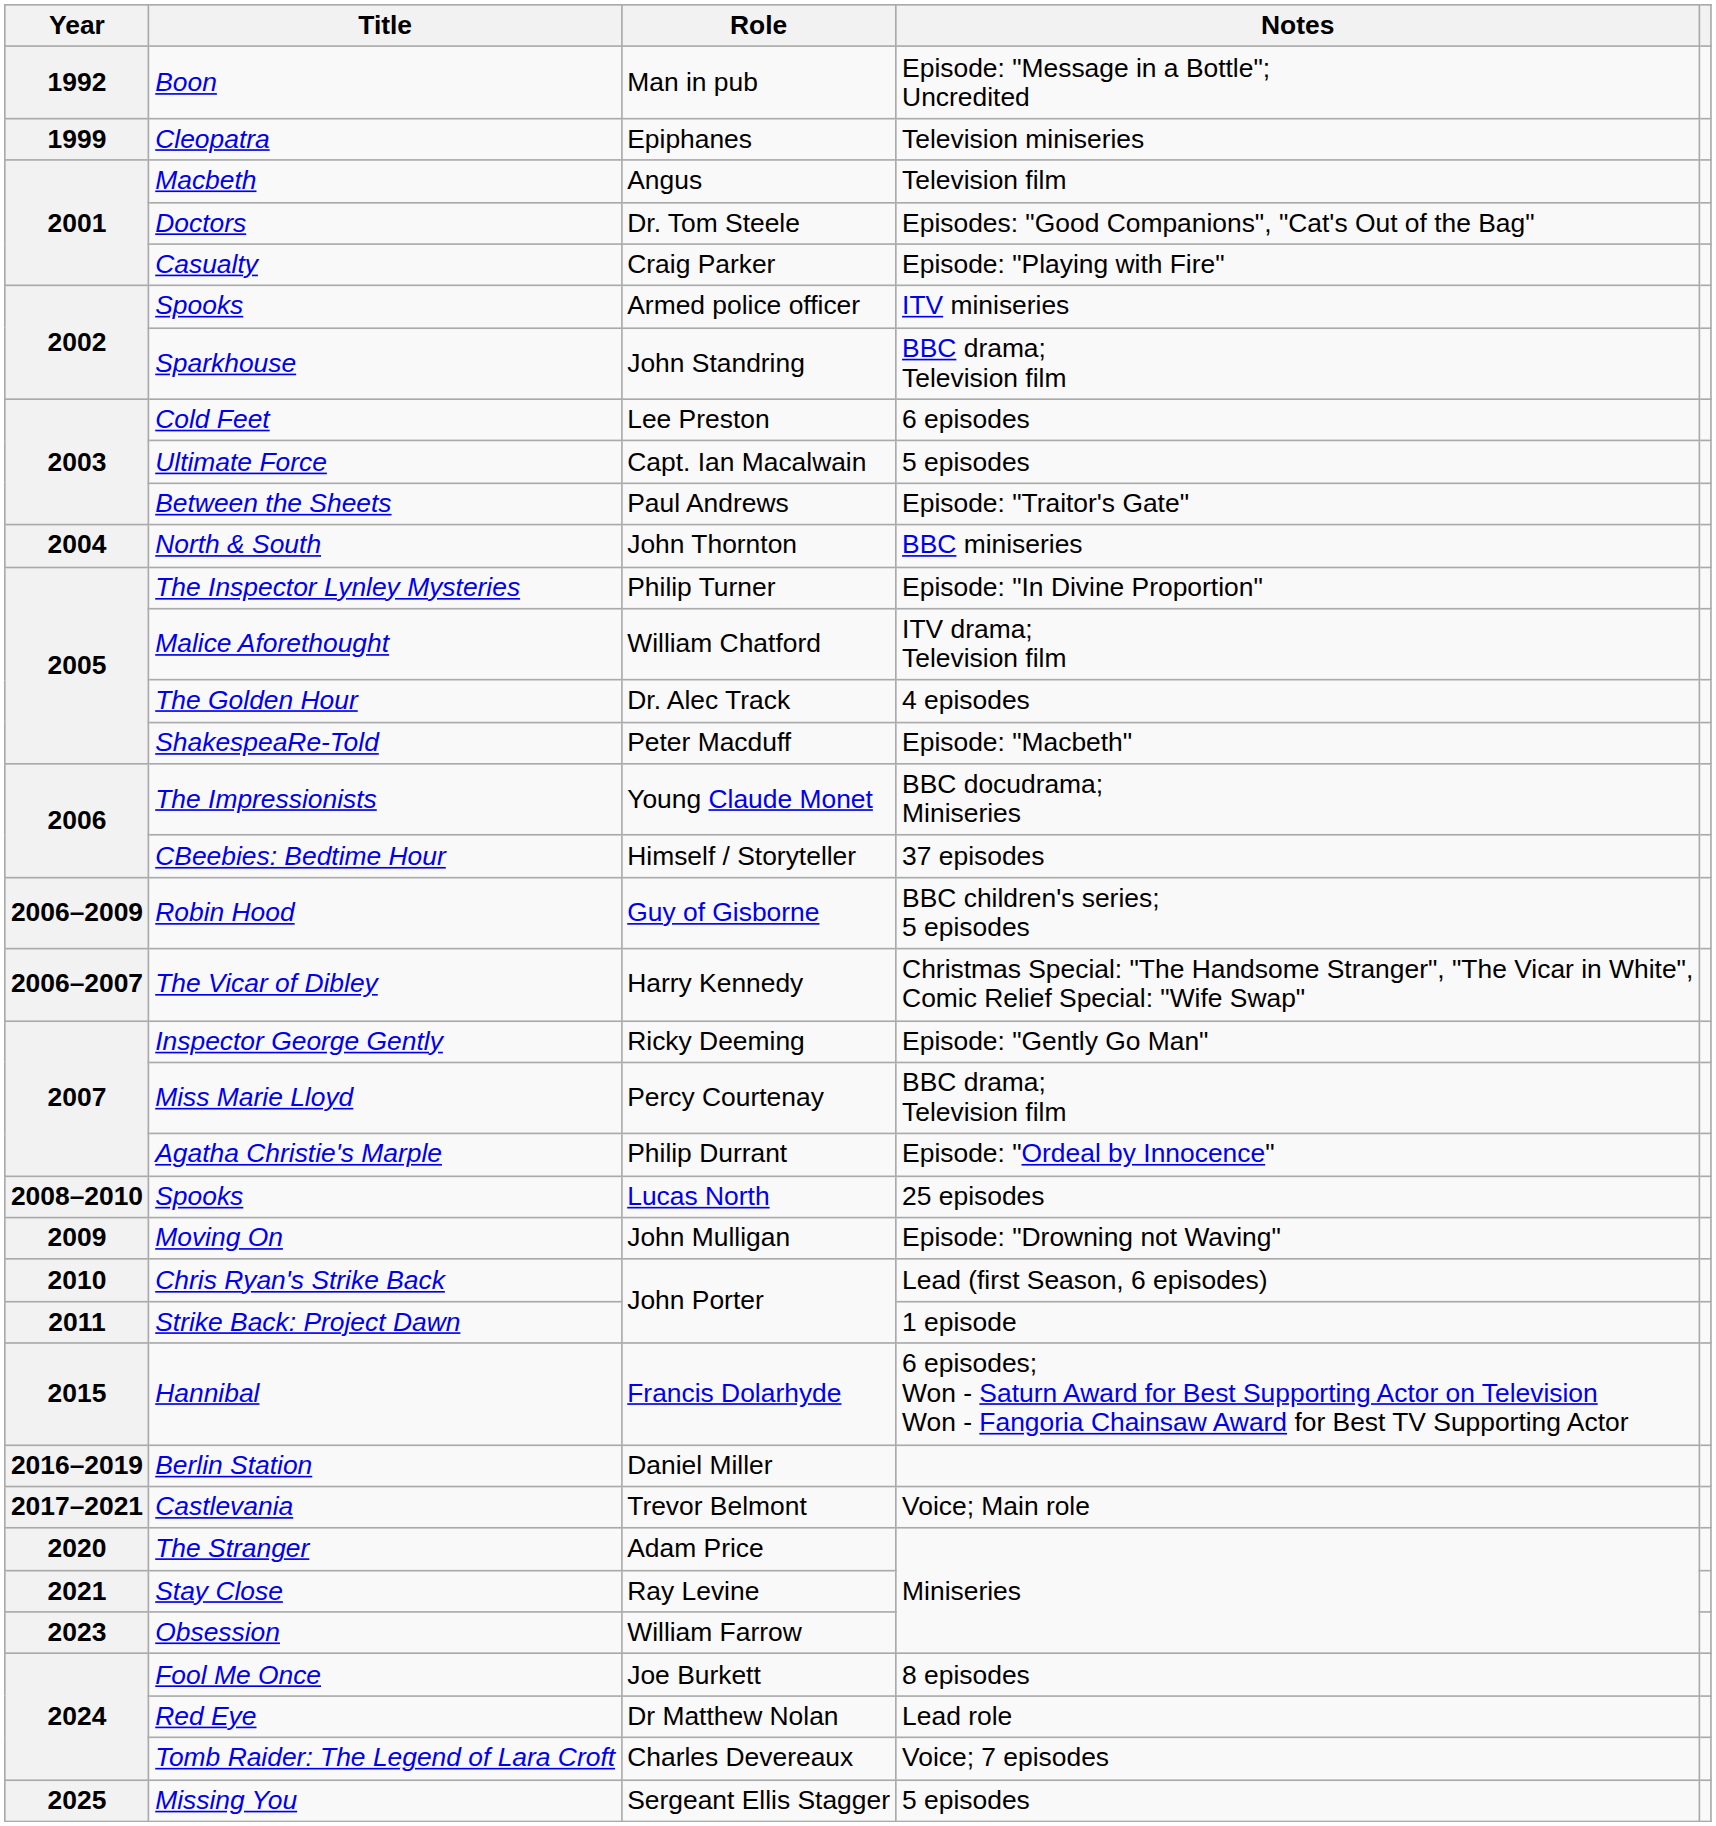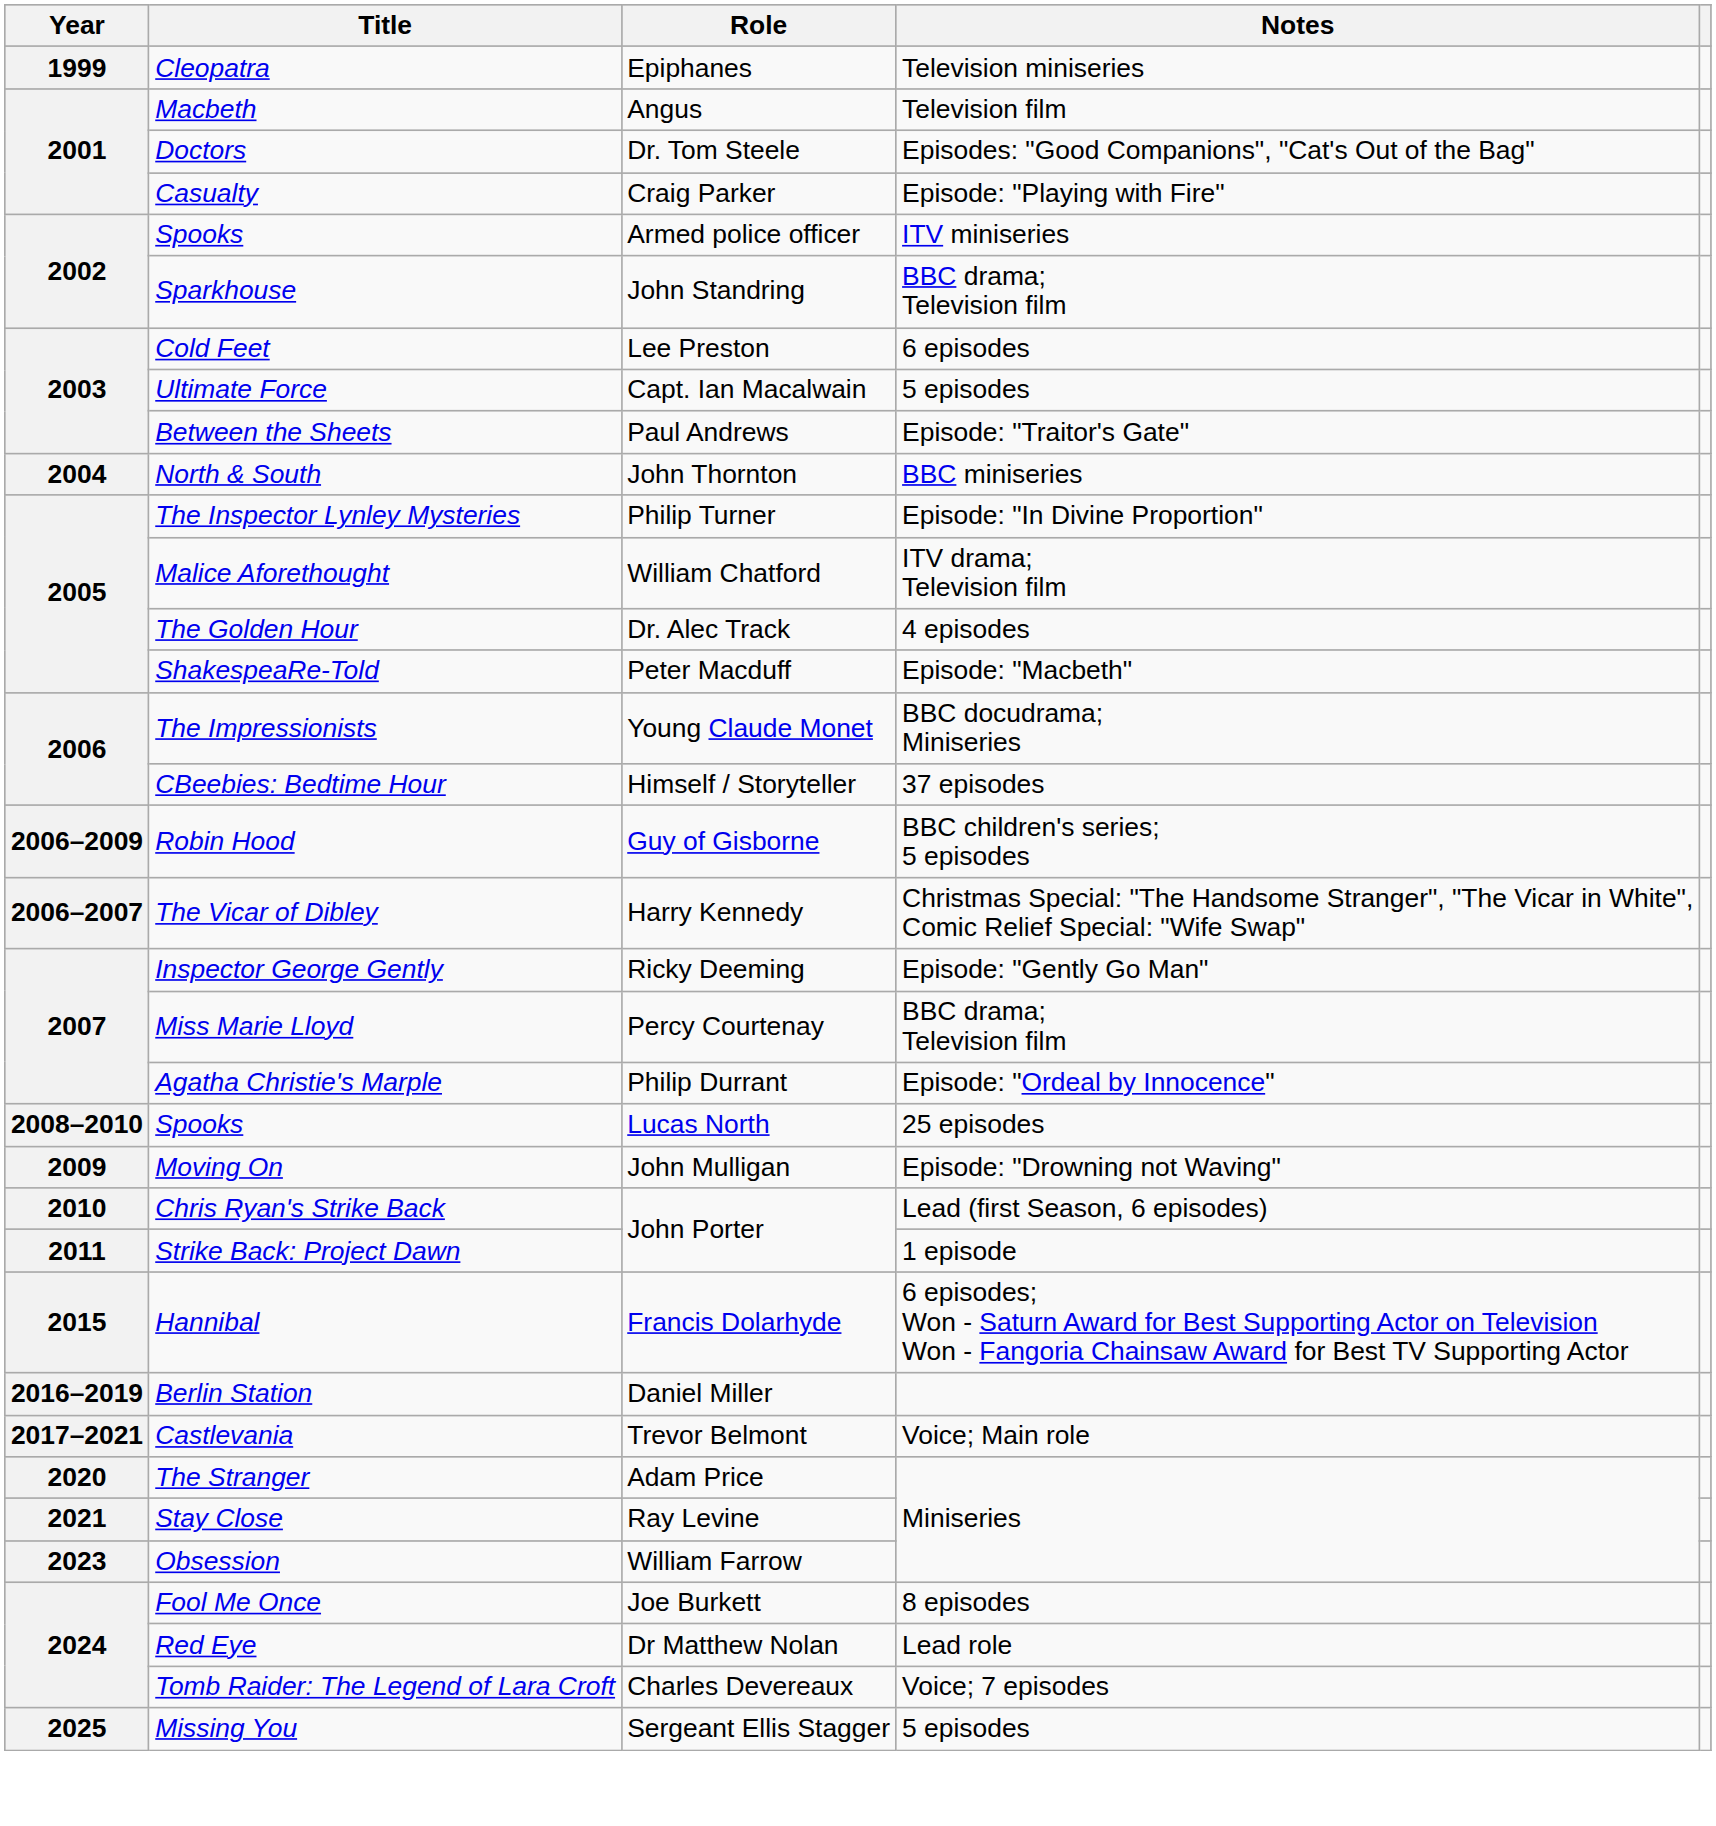- row: 1992 | Boon | Man in pub | Episode: "Message in a Bottle"; Uncredited
